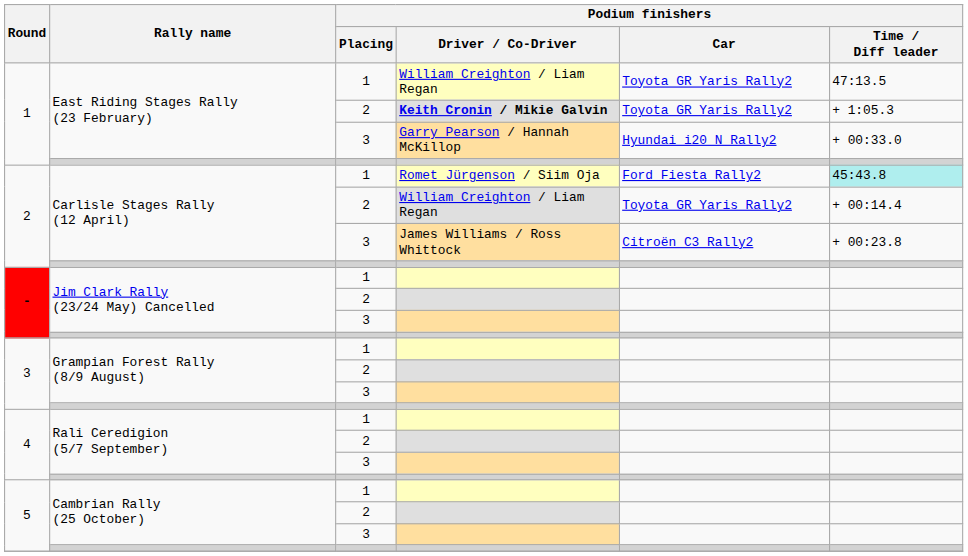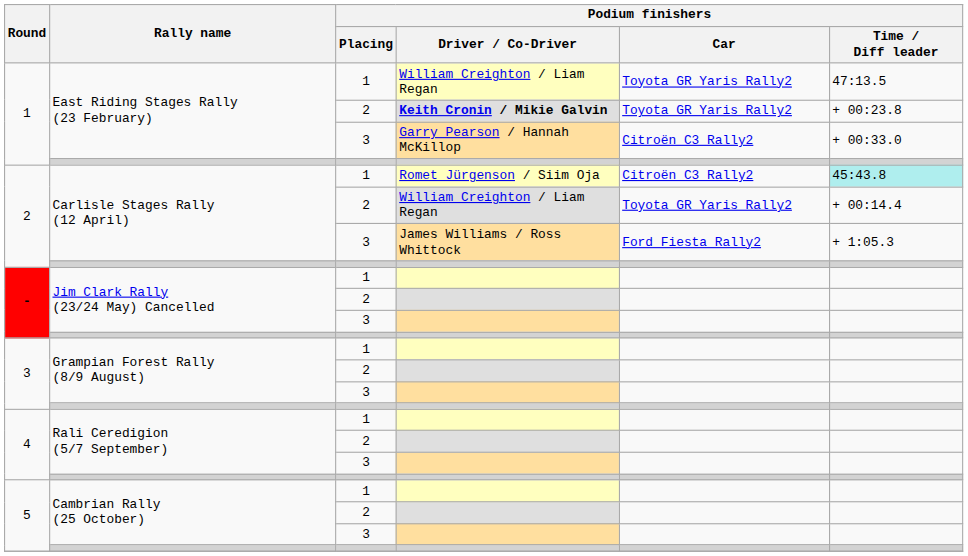East Riding Stages Rally (23 February) / 2 | Podium finishers / Time / Diff leader: + 1:05.3 -> + 00:23.8
East Riding Stages Rally (23 February) / 3 | Podium finishers / Car: Hyundai i20 N Rally2 -> Citroën C3 Rally2
Carlisle Stages Rally (12 April) / 1 | Podium finishers / Car: Ford Fiesta Rally2 -> Citroën C3 Rally2
Carlisle Stages Rally (12 April) / 3 | Podium finishers / Car: Citroën C3 Rally2 -> Ford Fiesta Rally2
Carlisle Stages Rally (12 April) / 3 | Podium finishers / Time / Diff leader: + 00:23.8 -> + 1:05.3
